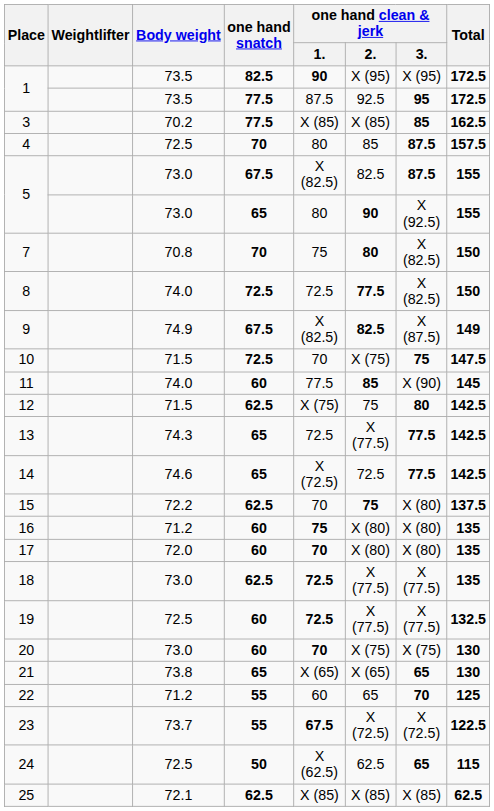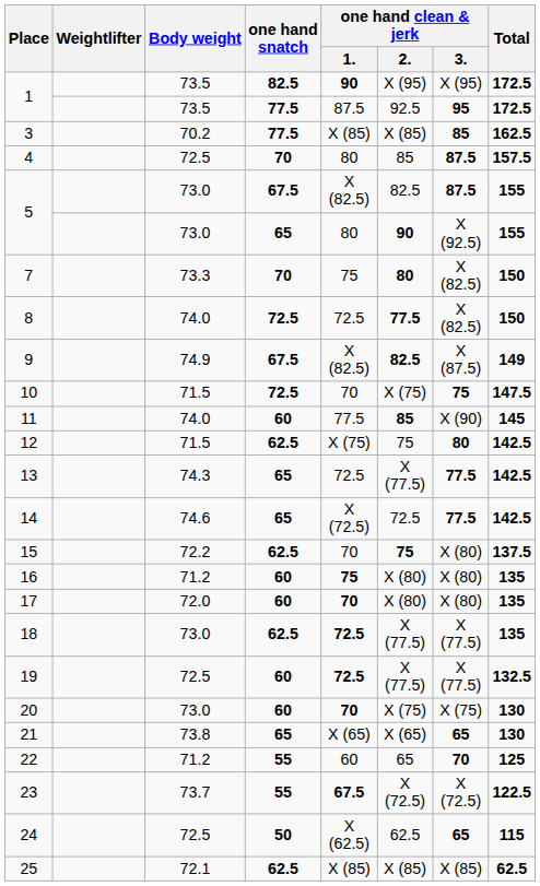7 | Body weight: 70.8 -> 73.3
